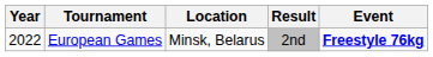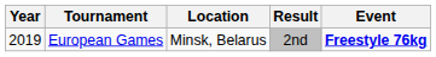European Games | Year: 2022 -> 2019
